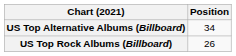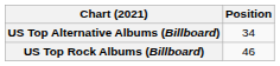US Top Rock Albums (Billboard) | Position: 26 -> 46
